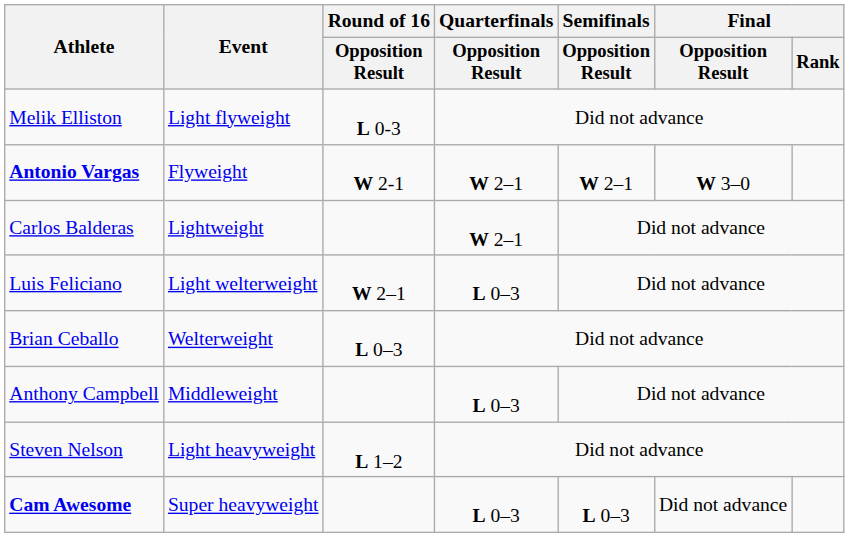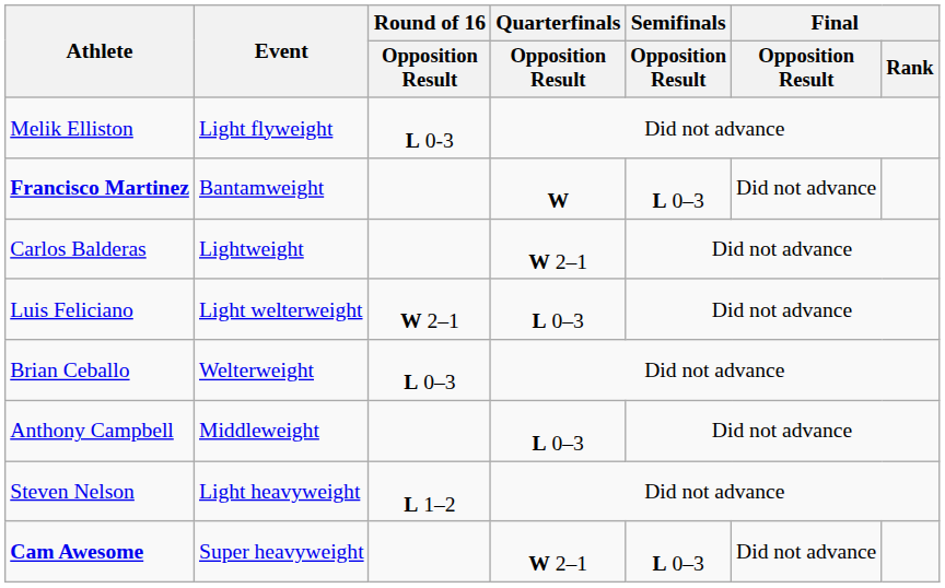- row: Antonio Vargas | Flyweight | W 2-1 | W 2–1 | W 2–1 | W 3–0
+ row: Francisco Martinez | Bantamweight | W | L 0–3 | Did not advance
Cam Awesome | Quarterfinals / Opposition Result: L 0–3 -> W 2–1
